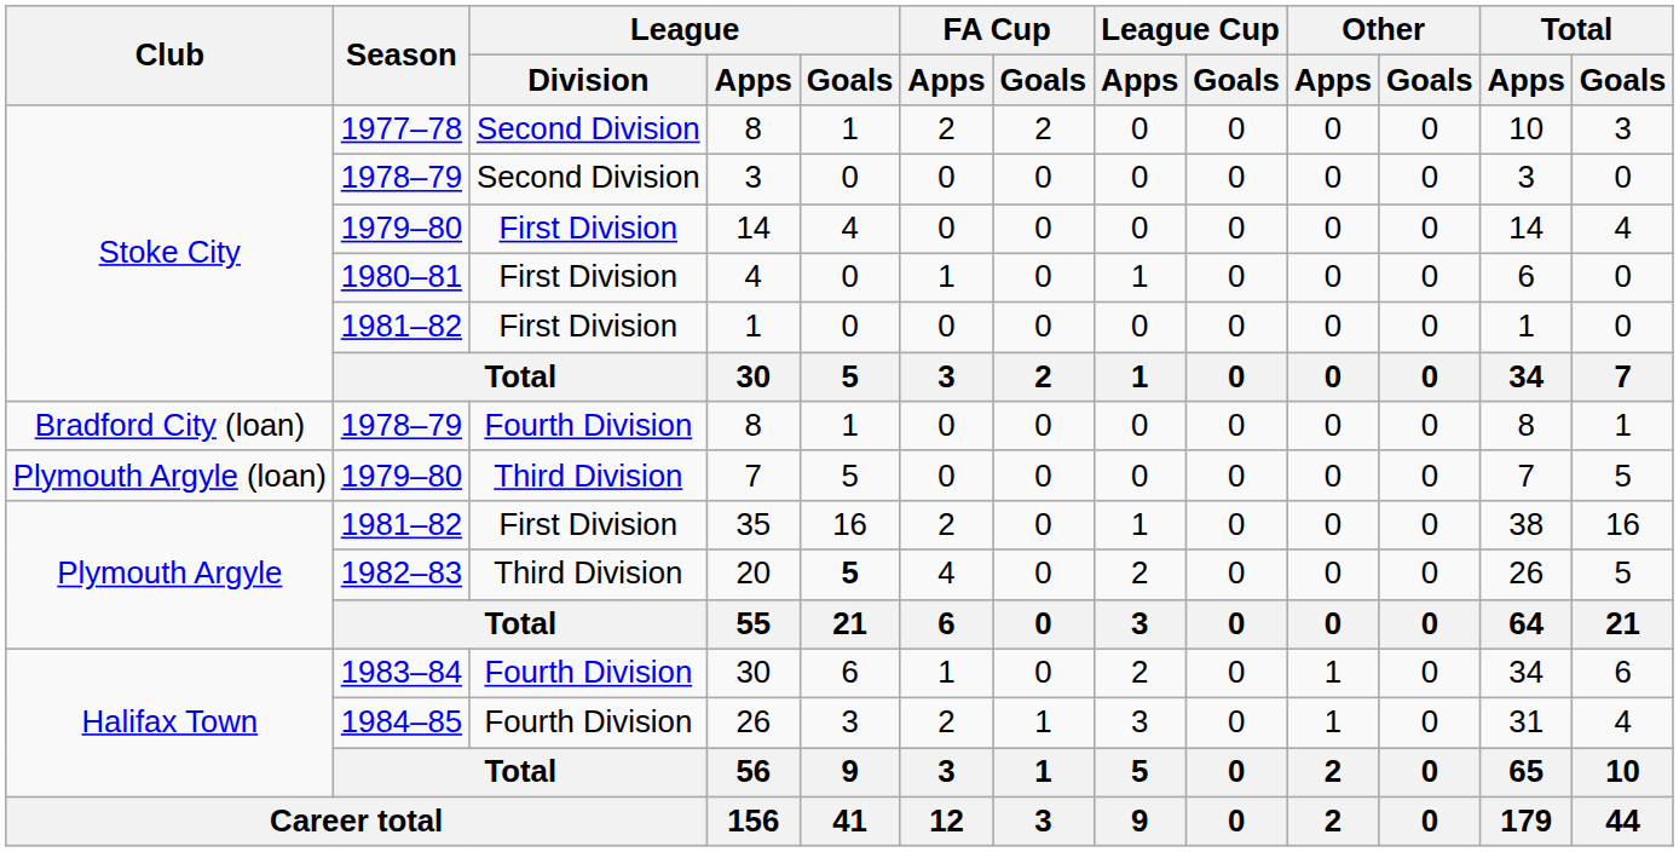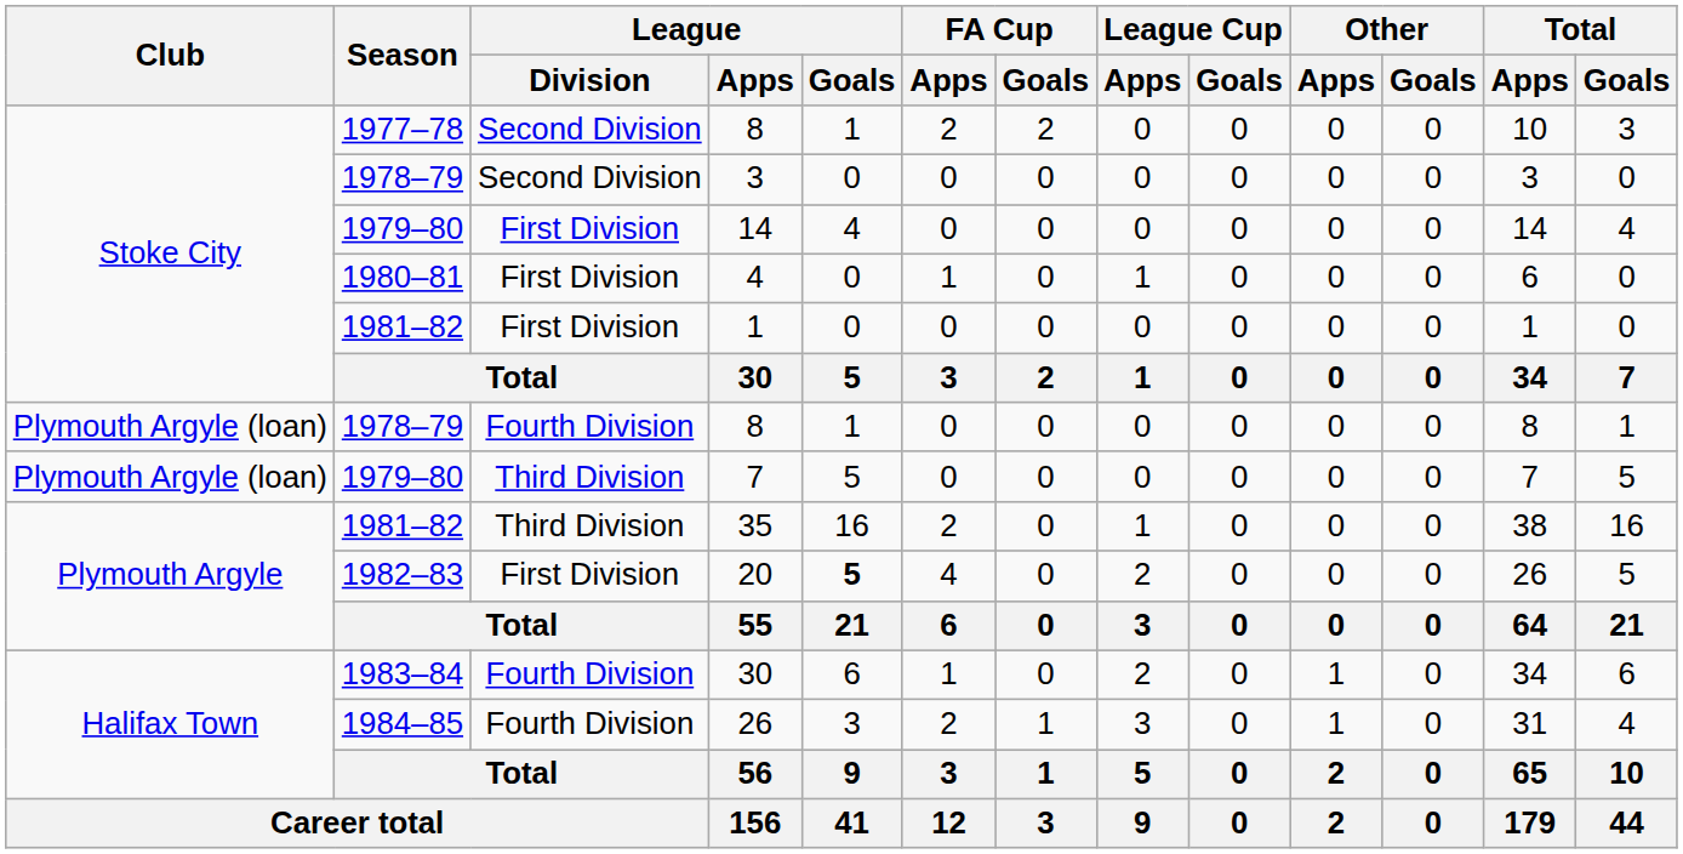1978–79 / 8 | Club: Bradford City (loan) -> Plymouth Argyle (loan)
35 | League / Division: First Division -> Third Division
20 | League / Division: Third Division -> First Division
